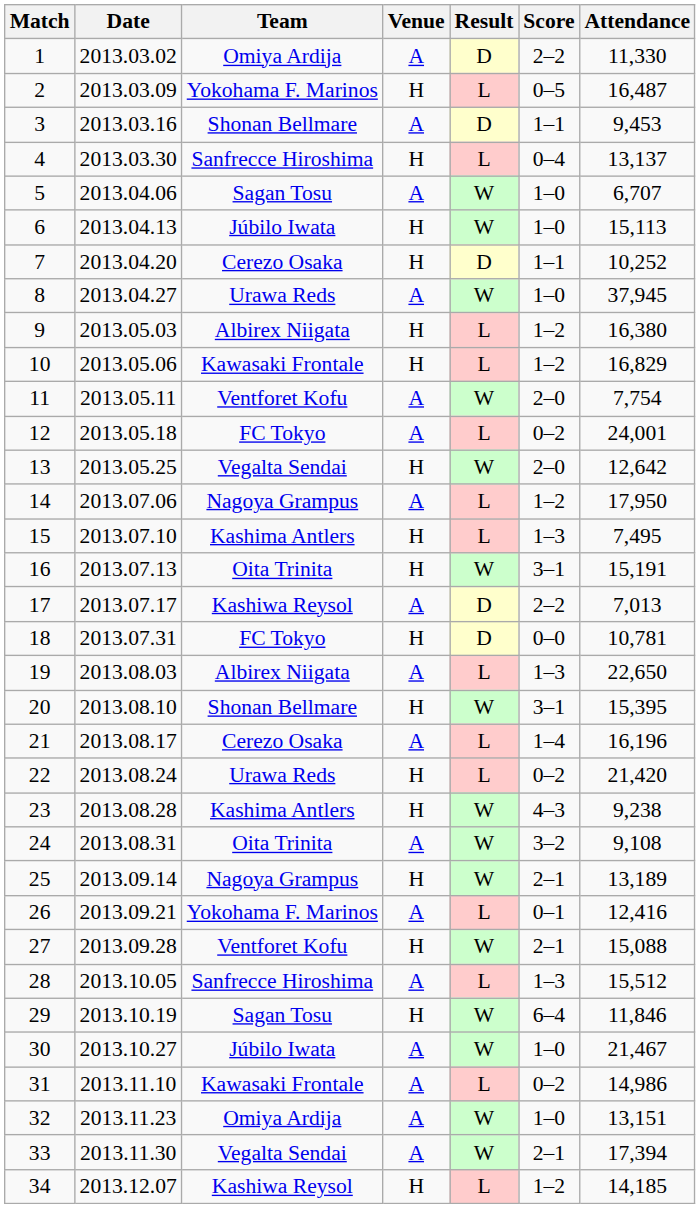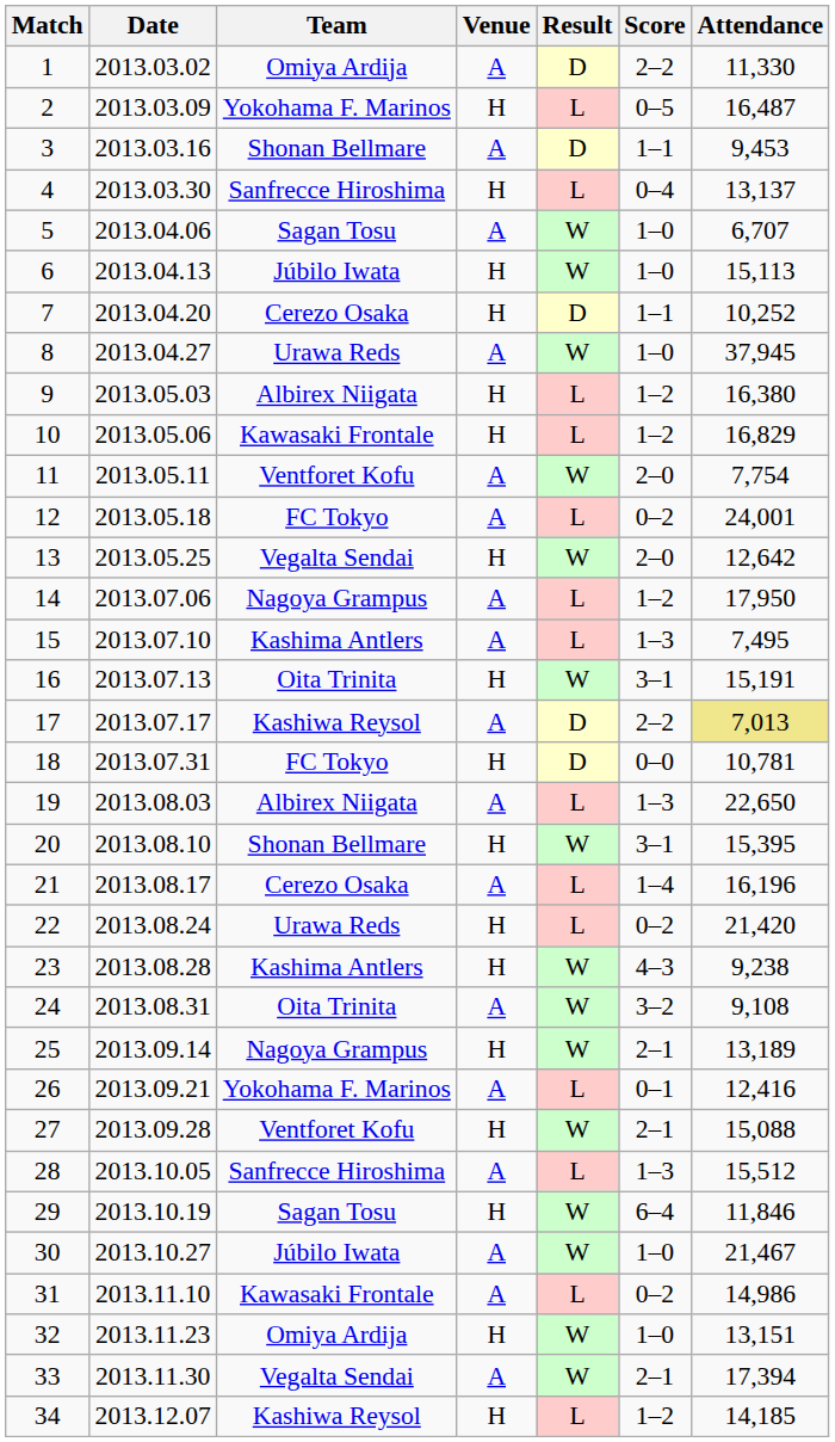15 | Venue: H -> A
17 | Attendance: no background -> khaki background
32 | Venue: A -> H
